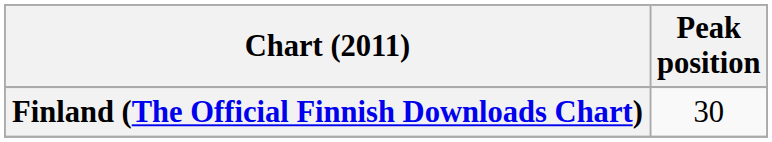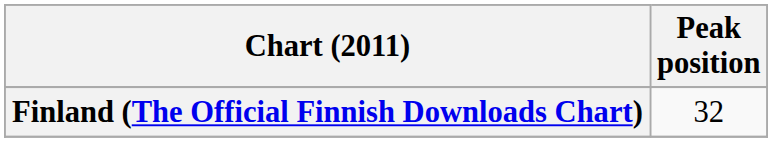Finland (The Official Finnish Downloads Chart) | Peak position: 30 -> 32
